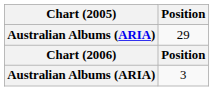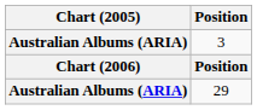rows swapped: 29 <-> 3
